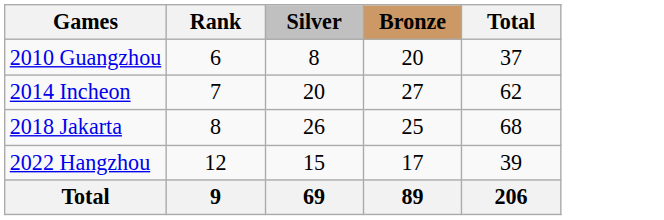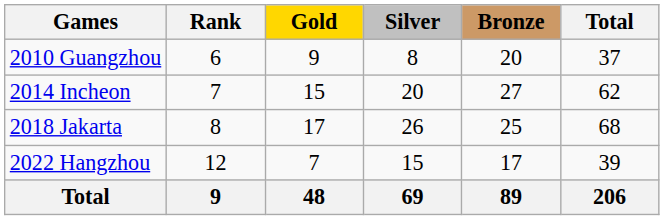+ column: Gold | 9 | 15 | 17 | 7 | 48
